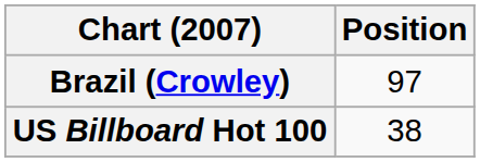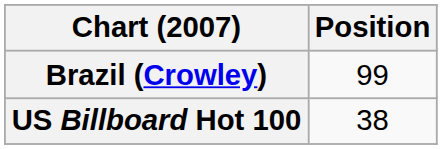Brazil (Crowley) | Position: 97 -> 99
